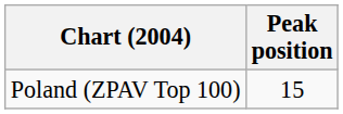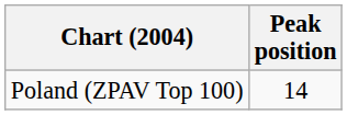Poland (ZPAV Top 100) | Peak position: 15 -> 14
